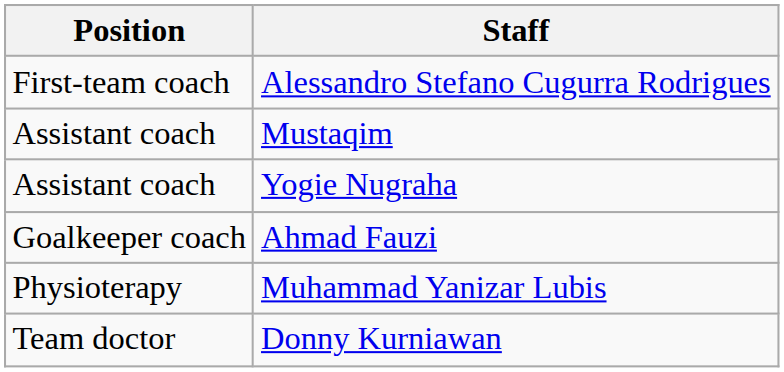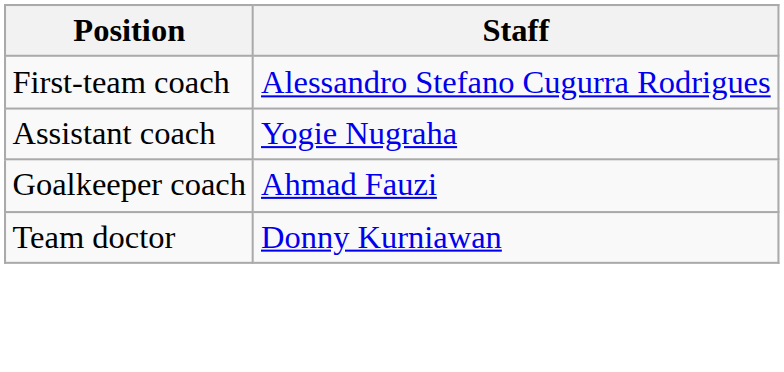- row: Assistant coach | Mustaqim
- row: Physioterapy | Muhammad Yanizar Lubis
